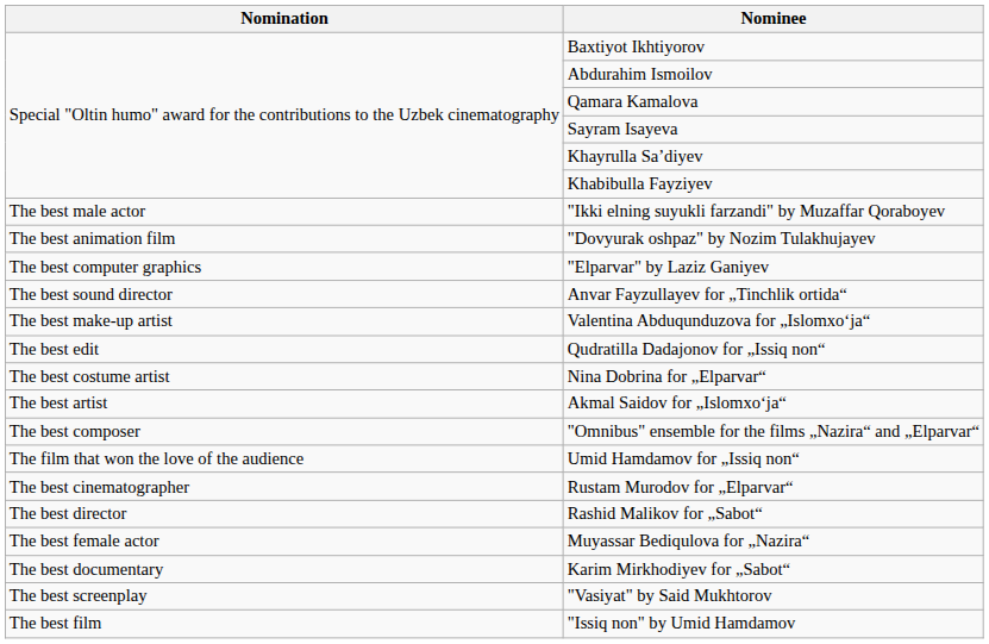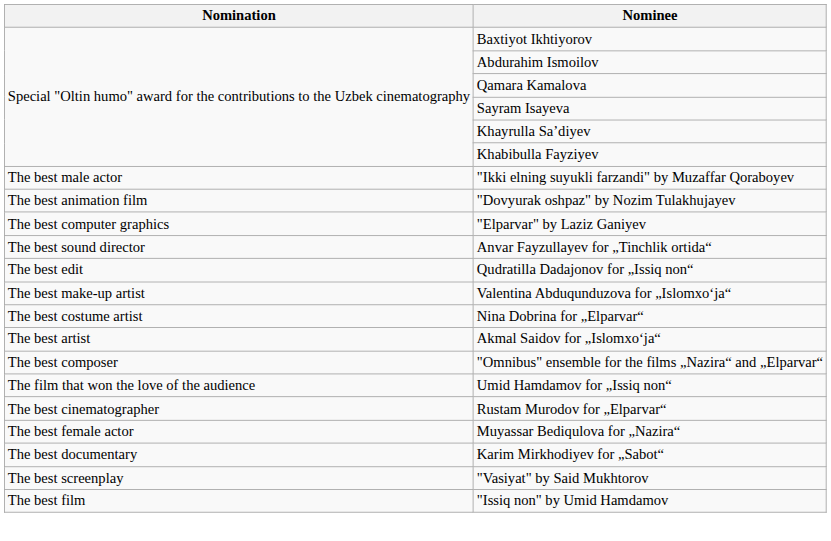rows swapped: Valentina Abduqunduzova for „Islomxoʻja“ <-> Qudratilla Dadajonov for „Issiq non“
- row: The best director | Rashid Malikov for „Sabot“
